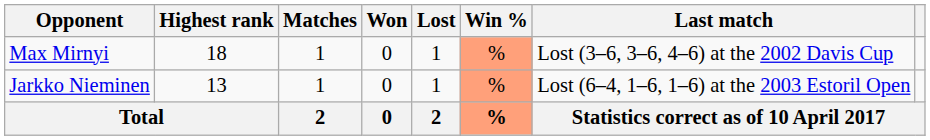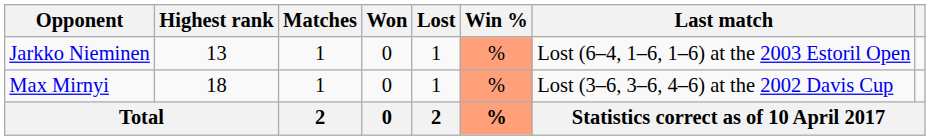rows swapped: Jarkko Nieminen <-> Max Mirnyi
